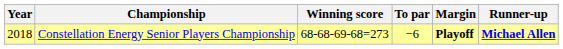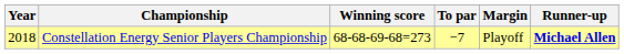Constellation Energy Senior Players Championship | To par: −6 -> −7
Constellation Energy Senior Players Championship | Margin: bold -> normal
